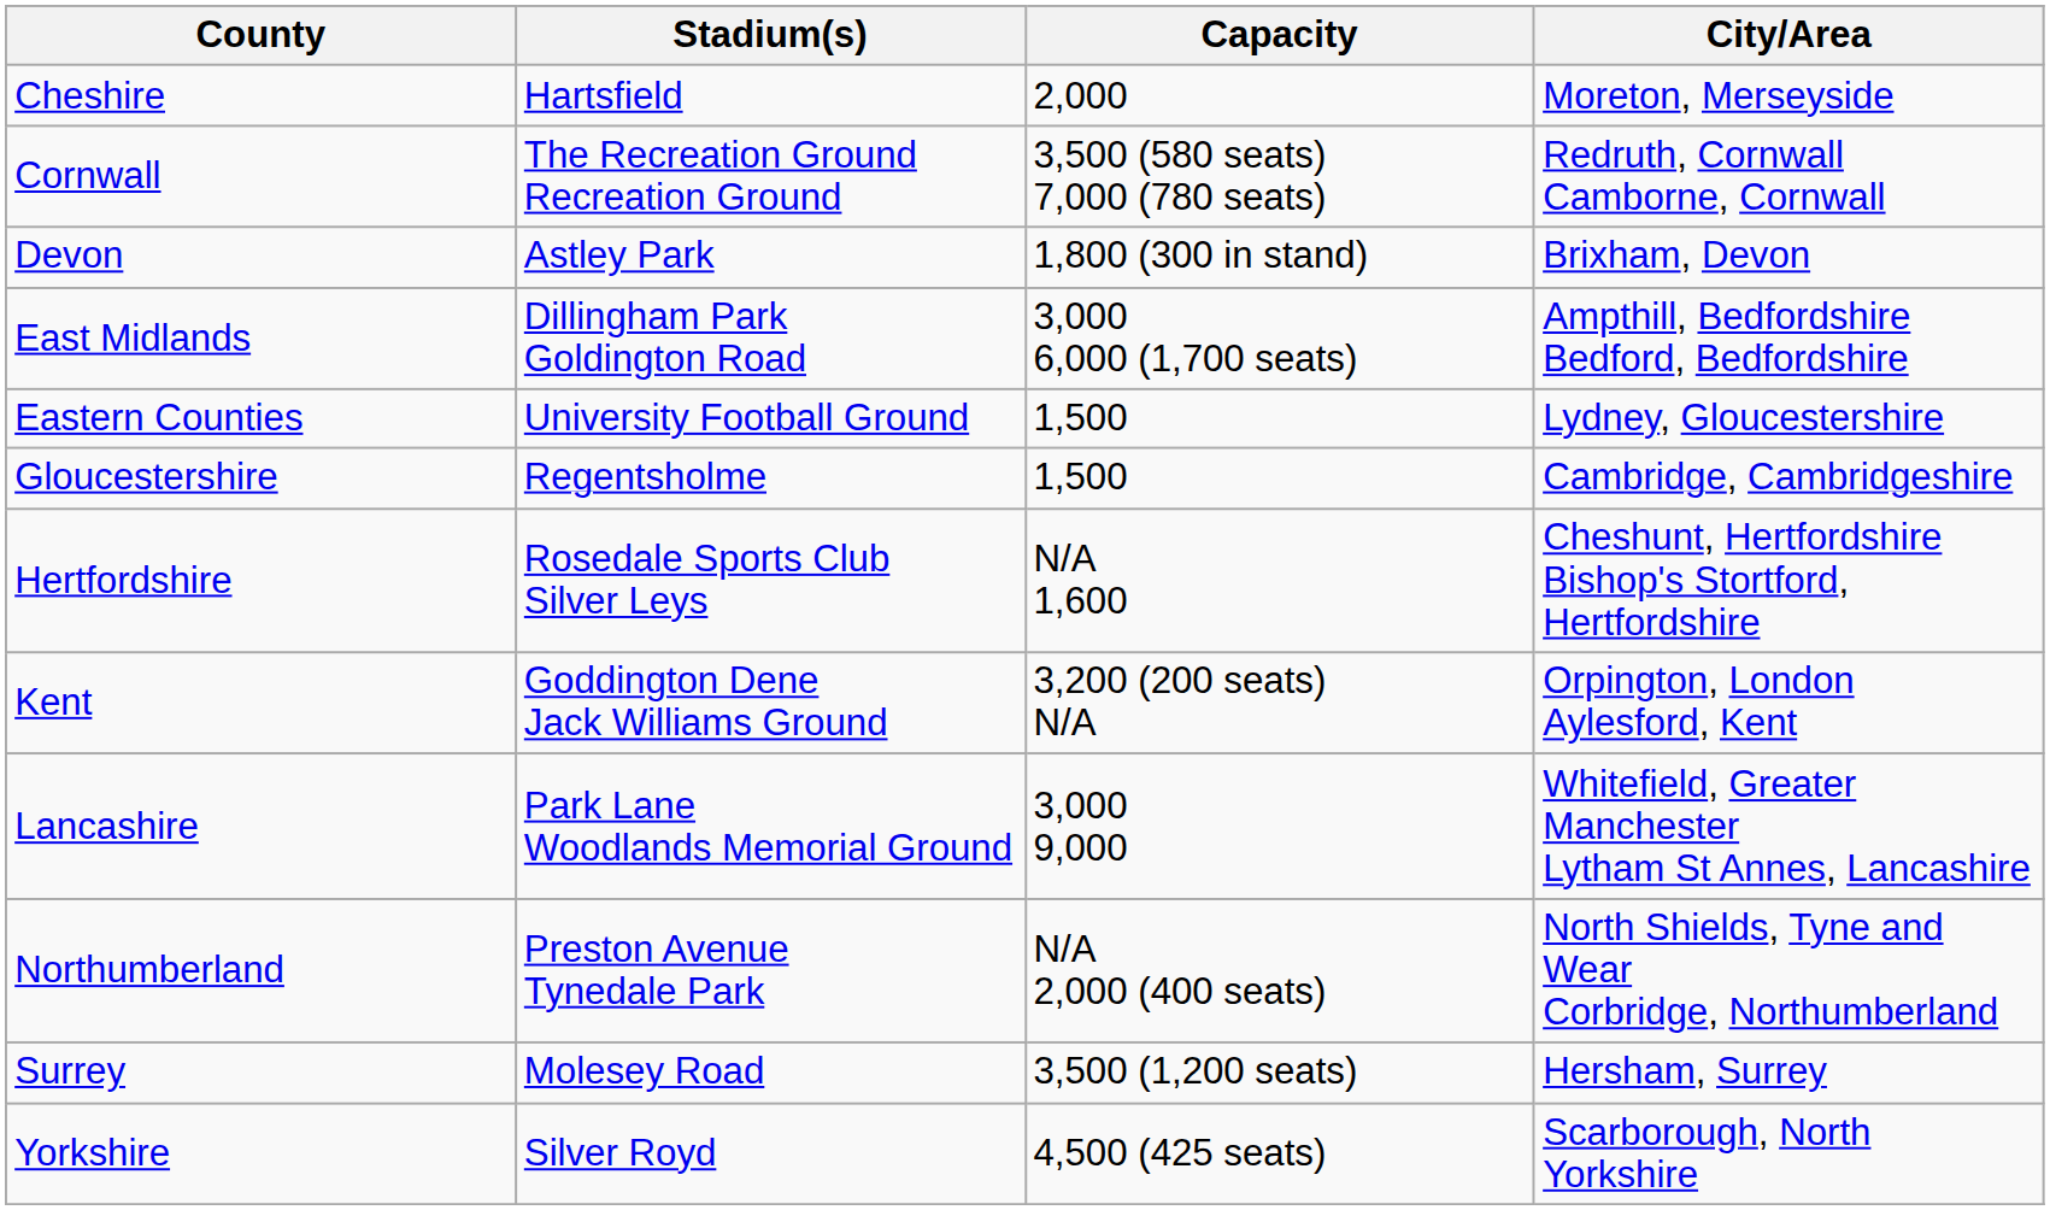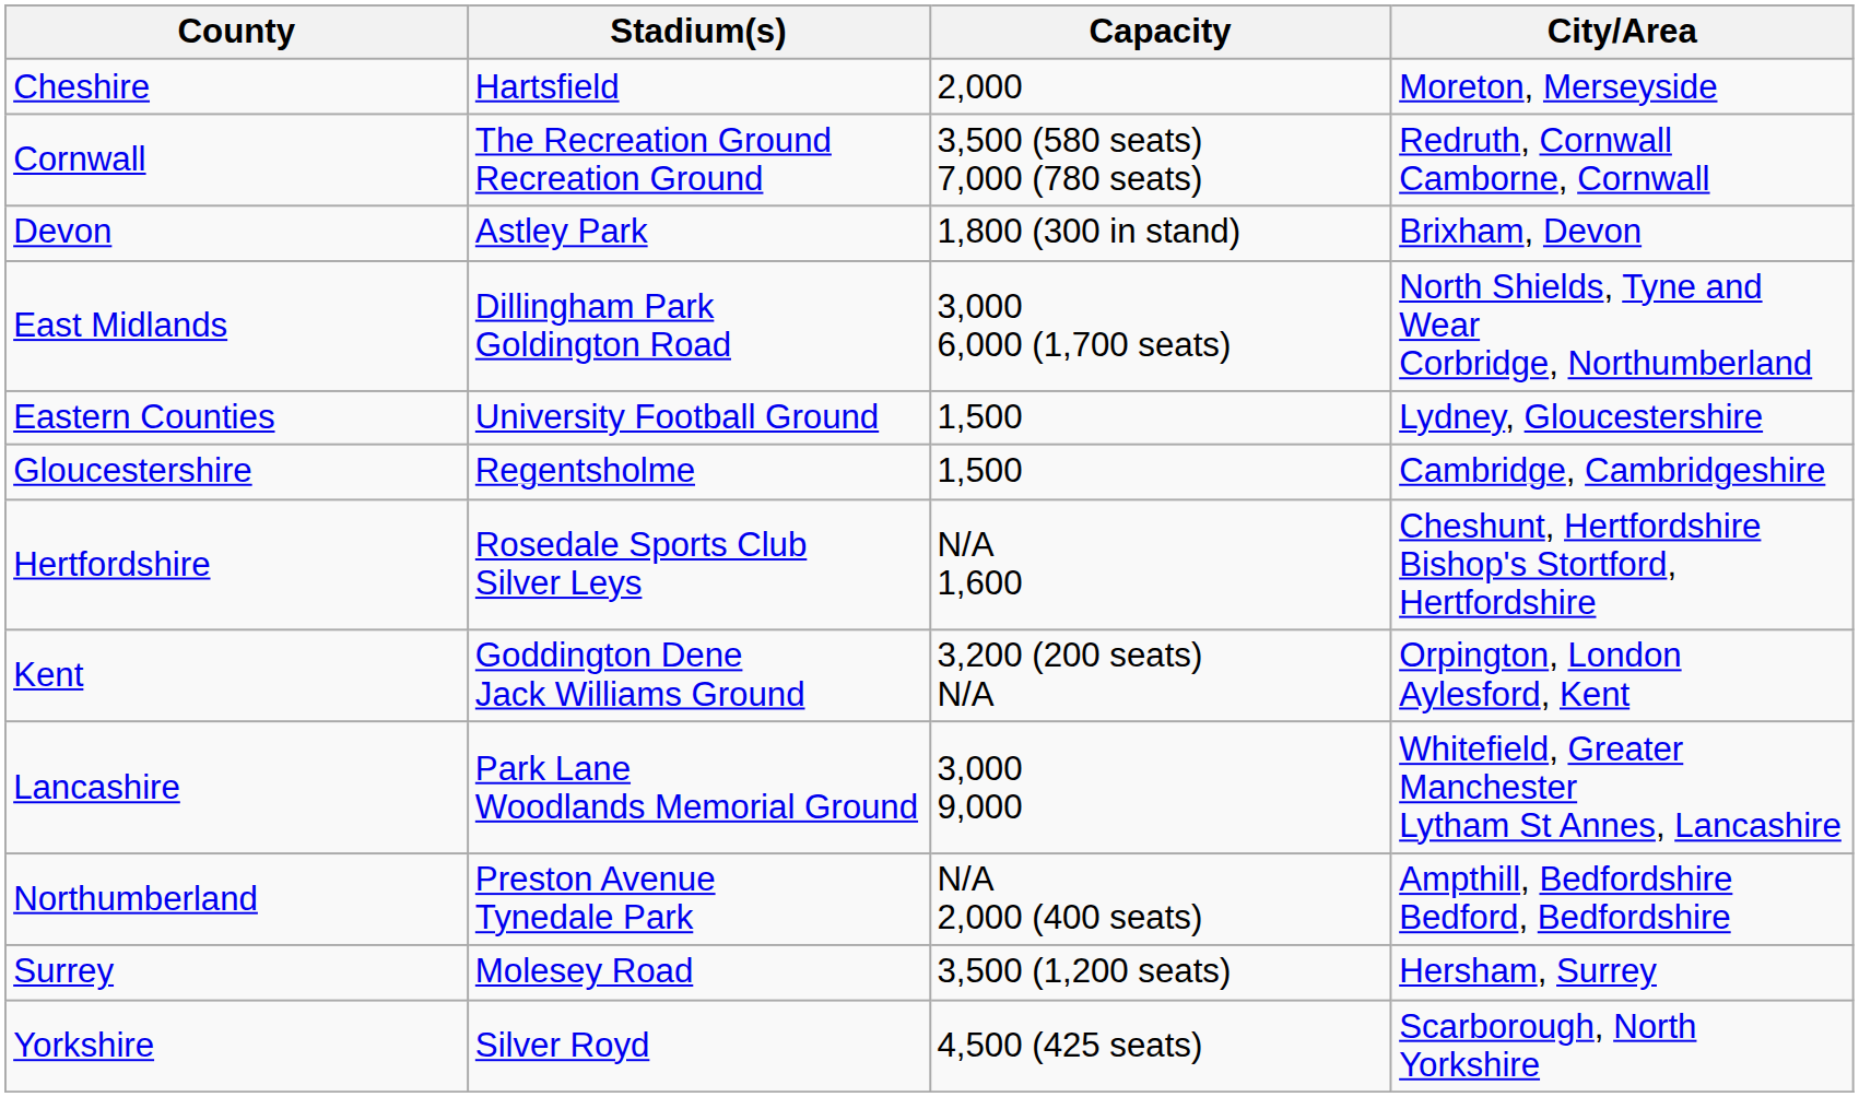East Midlands | City/Area: Ampthill, Bedfordshire Bedford, Bedfordshire -> North Shields, Tyne and Wear Corbridge, Northumberland
Northumberland | City/Area: North Shields, Tyne and Wear Corbridge, Northumberland -> Ampthill, Bedfordshire Bedford, Bedfordshire
